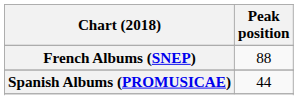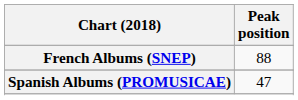Spanish Albums (PROMUSICAE) | Peak position: 44 -> 47
